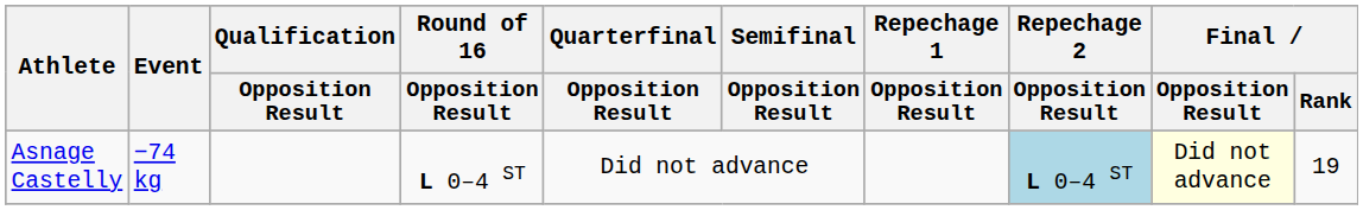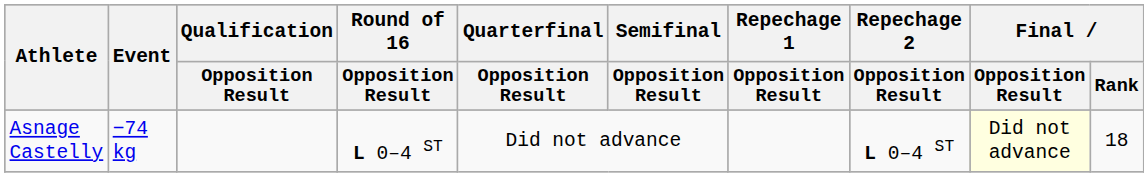Asnage Castelly | Repechage 2 / Opposition Result: lightblue background -> no background
Asnage Castelly | Final / Rank: 19 -> 18
